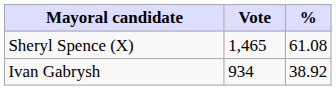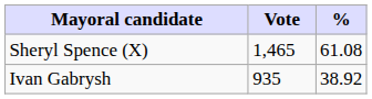Ivan Gabrysh | Vote: 934 -> 935
